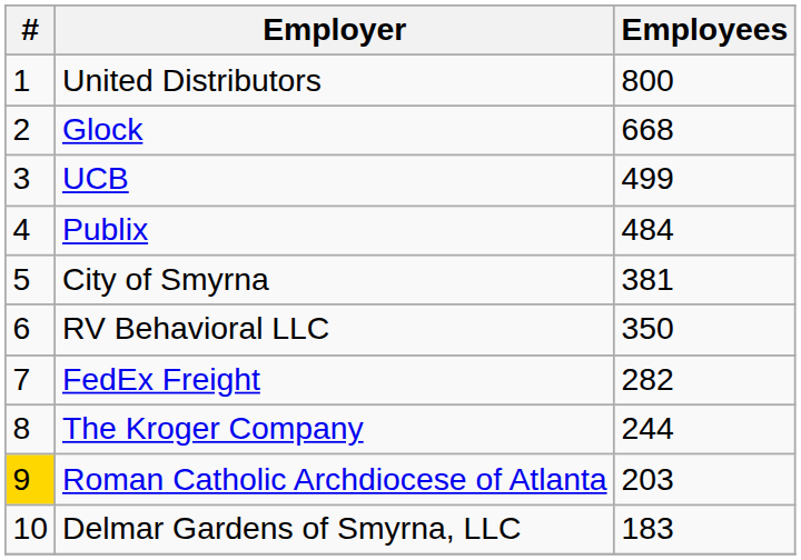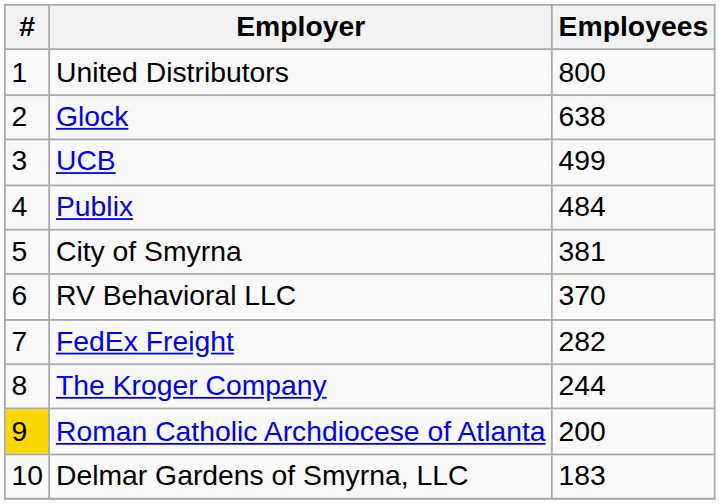Glock | Employees: 668 -> 638
RV Behavioral LLC | Employees: 350 -> 370
Roman Catholic Archdiocese of Atlanta | Employees: 203 -> 200
